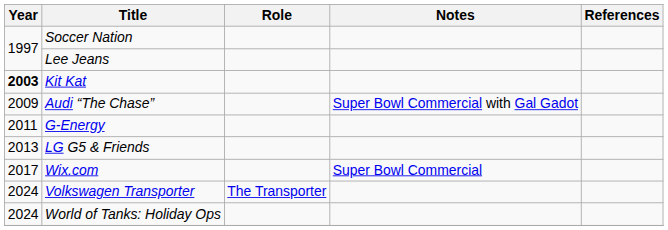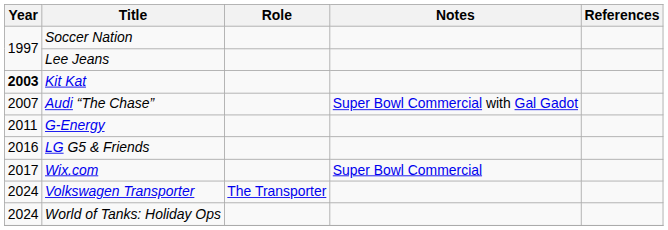Audi “The Chase” | Year: 2009 -> 2007
LG G5 & Friends | Year: 2013 -> 2016
